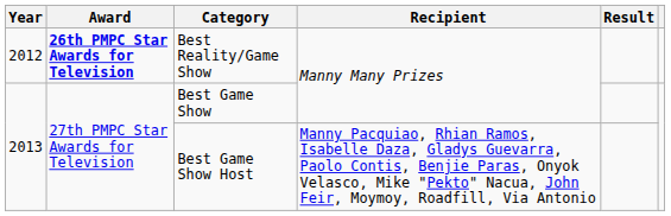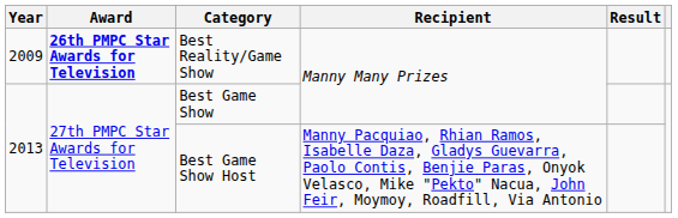Best Reality/Game Show | Year: 2012 -> 2009
